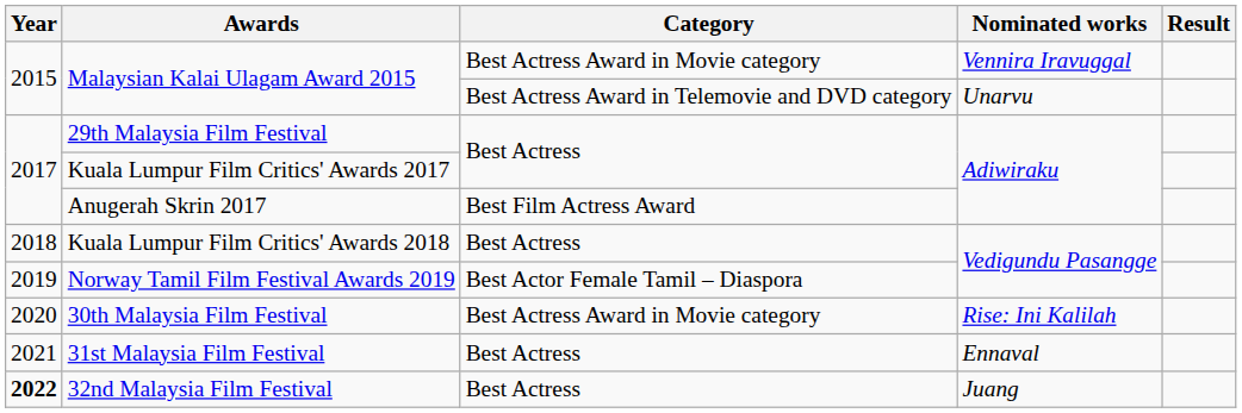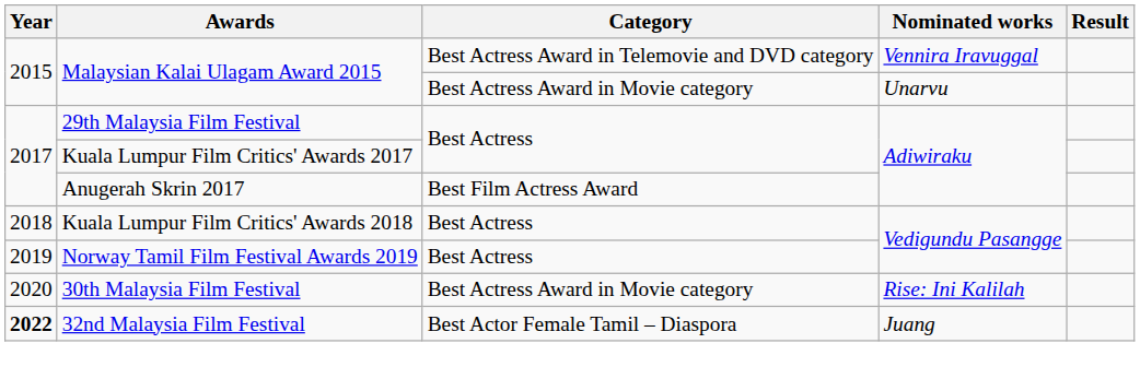Malaysian Kalai Ulagam Award 2015 / Vennira Iravuggal | Category: Best Actress Award in Movie category -> Best Actress Award in Telemovie and DVD category
Malaysian Kalai Ulagam Award 2015 / Unarvu | Category: Best Actress Award in Telemovie and DVD category -> Best Actress Award in Movie category
Norway Tamil Film Festival Awards 2019 | Category: Best Actor Female Tamil – Diaspora -> Best Actress
- row: 2021 | 31st Malaysia Film Festival | Best Actress | Ennaval
32nd Malaysia Film Festival | Category: Best Actress -> Best Actor Female Tamil – Diaspora
